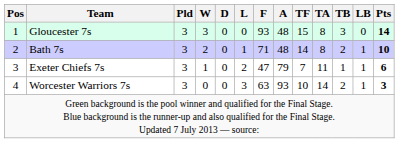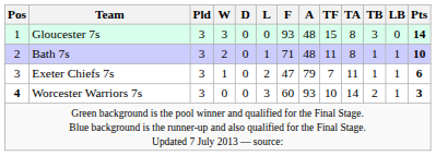Bath 7s | TF: 14 -> 11
Bath 7s | TB: 2 -> 1
Worcester Warriors 7s | Pos: normal -> bold
Worcester Warriors 7s | F: 63 -> 60
